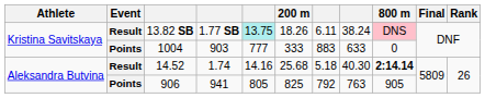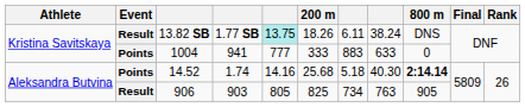13.82 SB | 800 m: pink background -> no background
1004 | column 4: 903 -> 941
14.52 | Event: Result -> Points
906 | Event: Points -> Result
906 | column 4: 941 -> 903
906 | column 7: 792 -> 734
